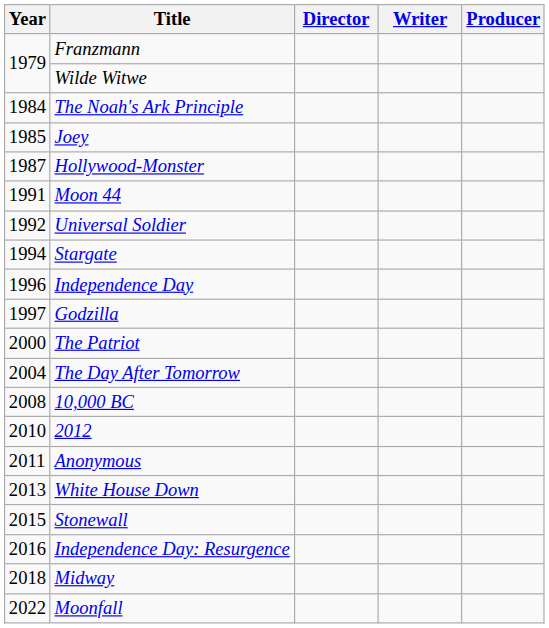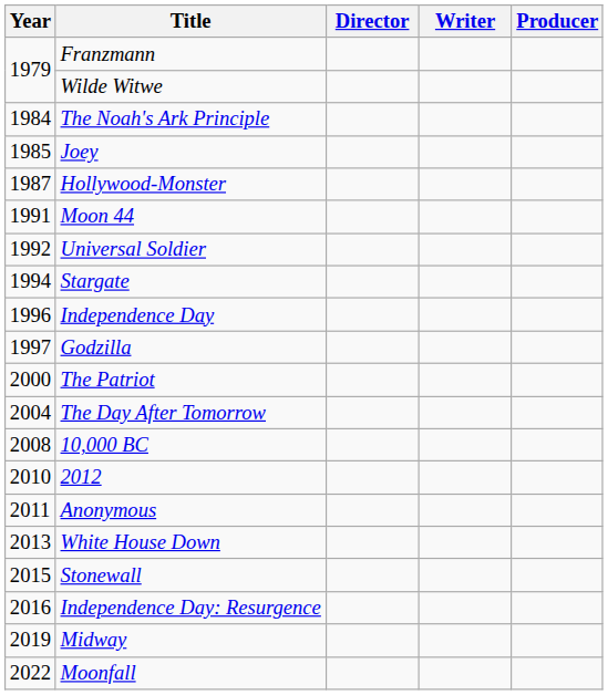Midway | Year: 2018 -> 2019
